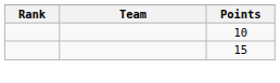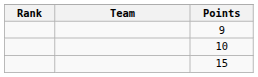+ row: 9
